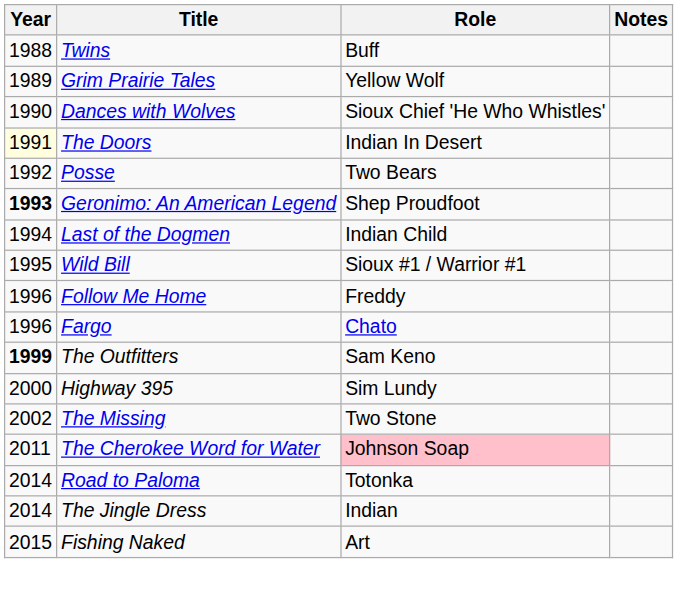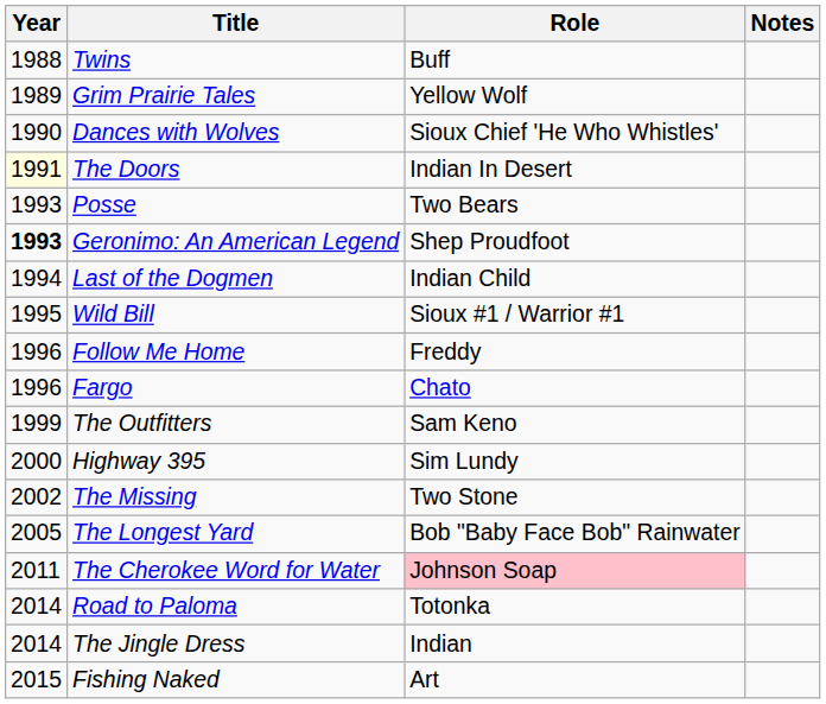Posse | Year: 1992 -> 1993
The Outfitters | Year: bold -> normal
+ row: 2005 | The Longest Yard | Bob "Baby Face Bob" Rainwater
